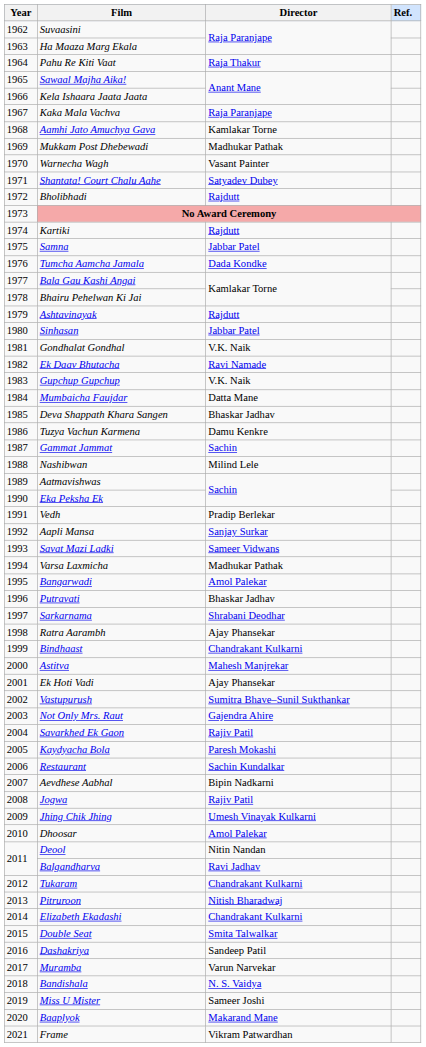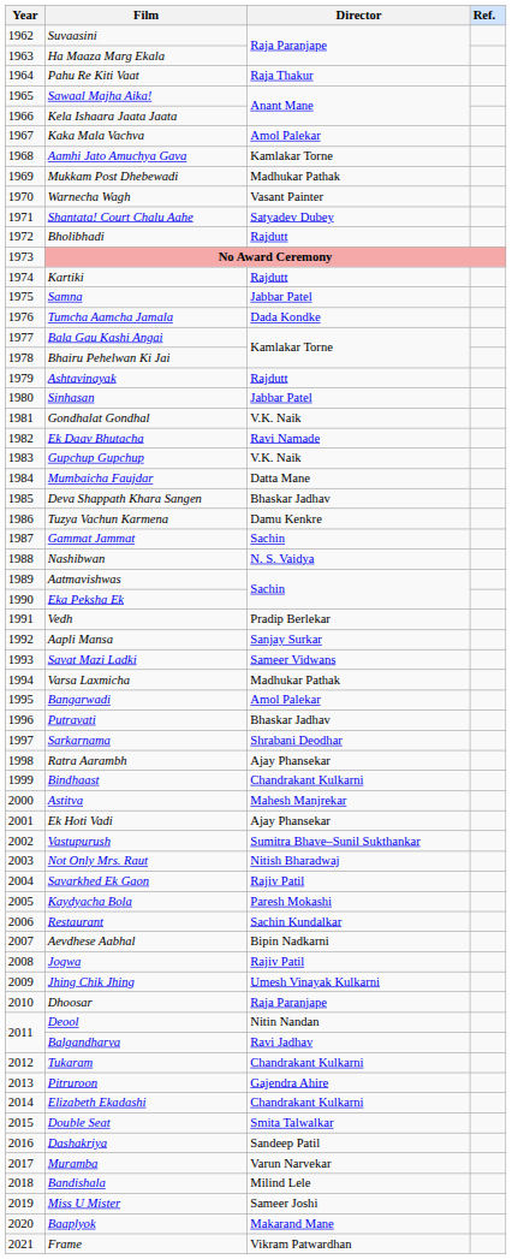Kaka Mala Vachva | Director: Raja Paranjape -> Amol Palekar
Nashibwan | Director: Milind Lele -> N. S. Vaidya
Not Only Mrs. Raut | Director: Gajendra Ahire -> Nitish Bharadwaj
Dhoosar | Director: Amol Palekar -> Raja Paranjape
Pitruroon | Director: Nitish Bharadwaj -> Gajendra Ahire
Bandishala | Director: N. S. Vaidya -> Milind Lele
